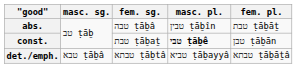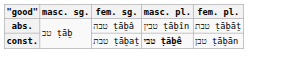- row: det./emph. | טבא ṭāḇâ | טבתא ṭāḇtâ | טביא ṭāḇayyâ | טבתא ṭāḇāṯâ
